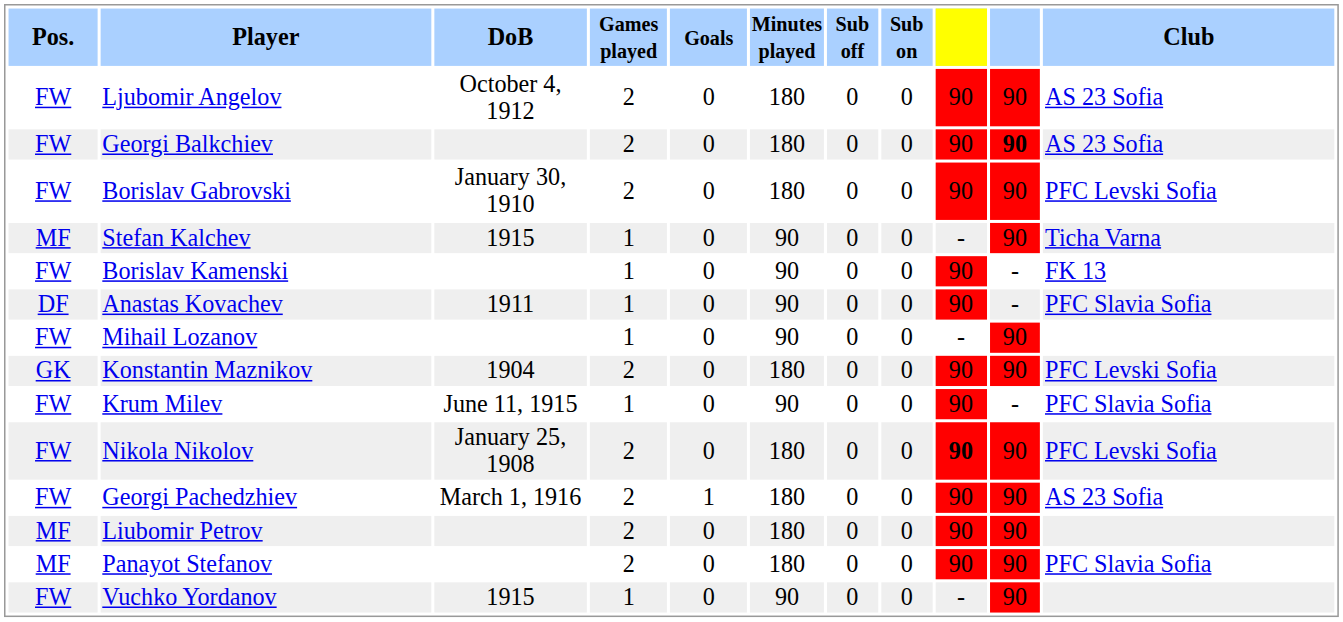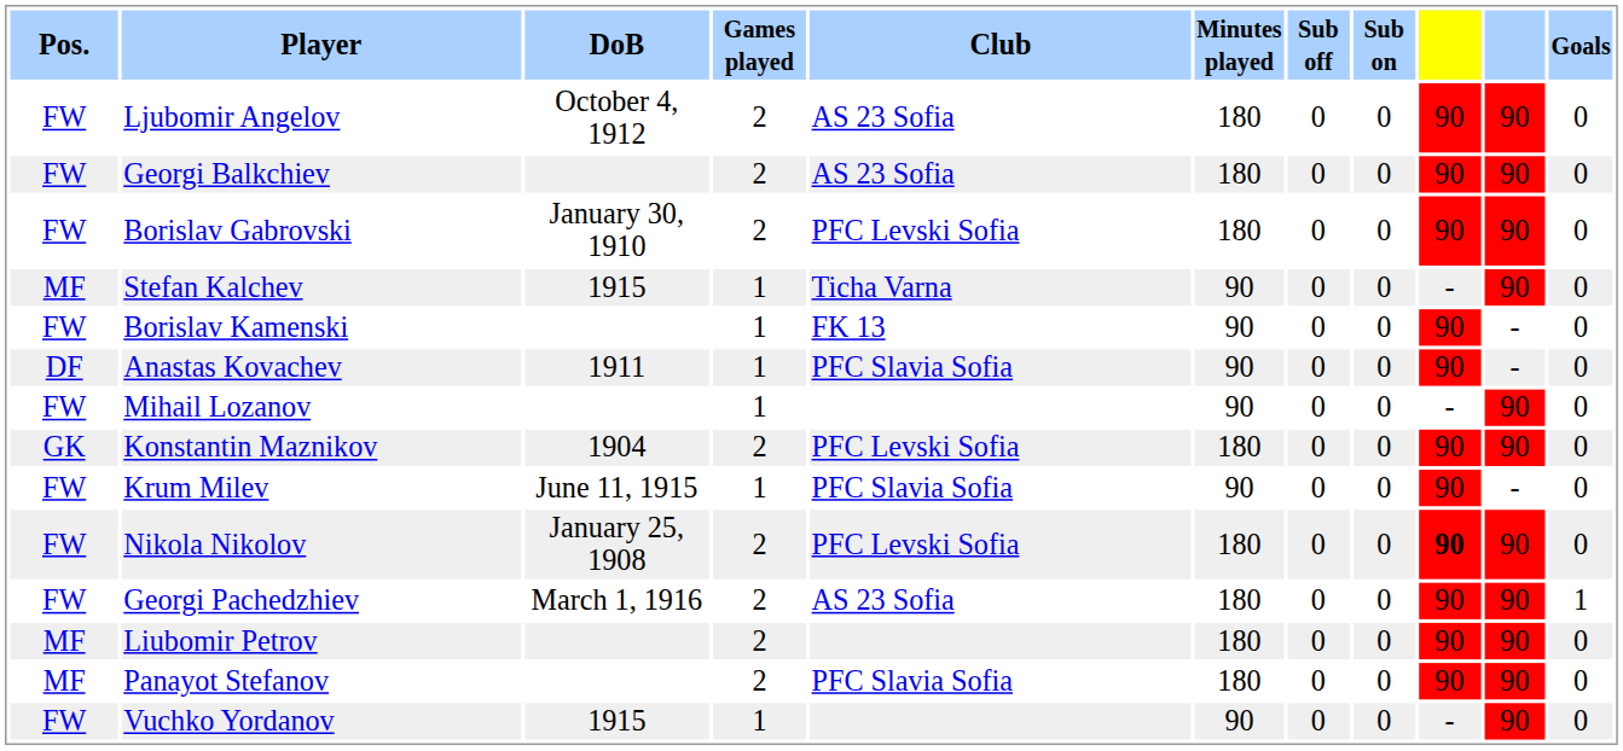columns swapped: Goals <-> Club
Georgi Balkchiev | column 10: bold -> normal
